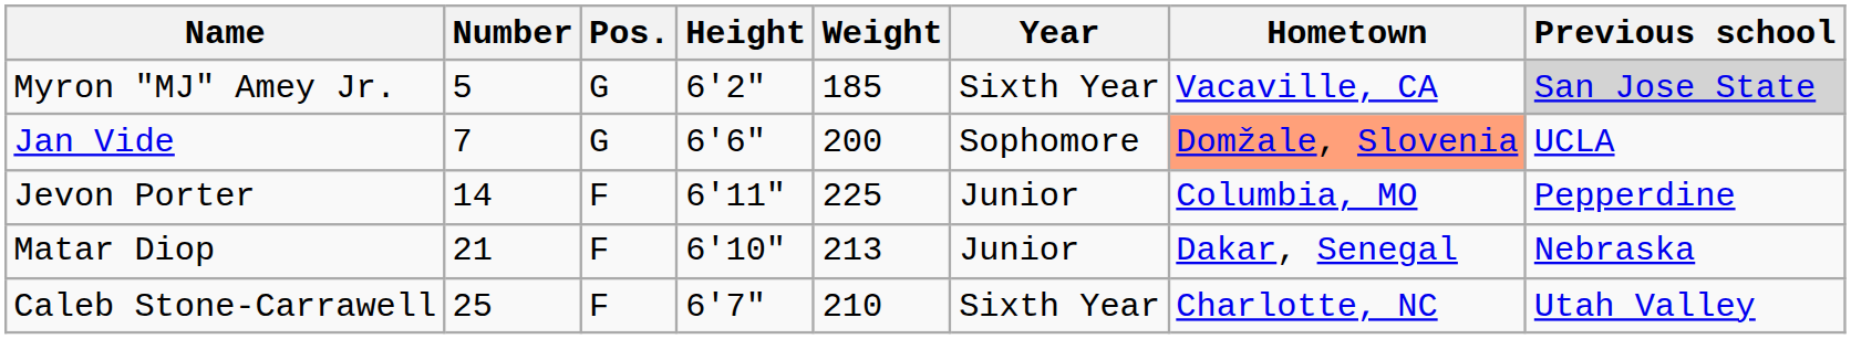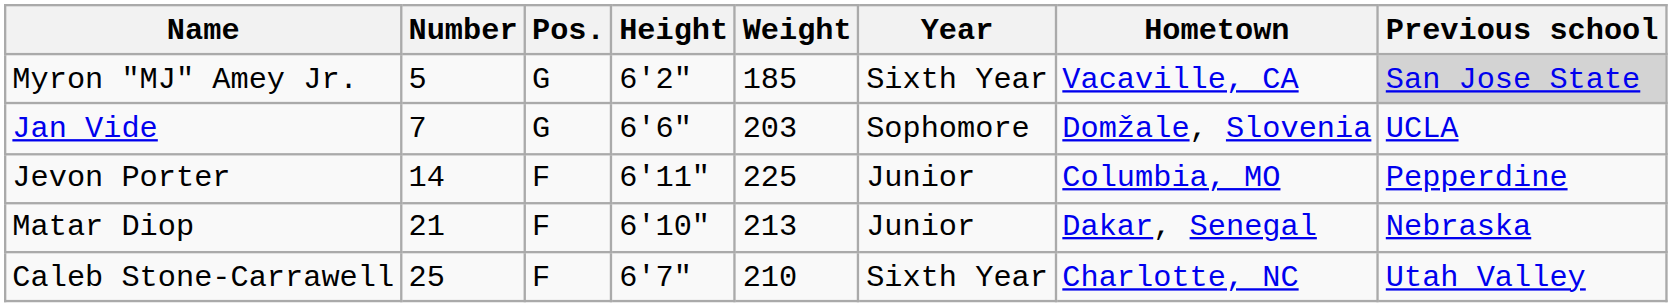Jan Vide | Weight: 200 -> 203
Jan Vide | Hometown: lightsalmon background -> no background
